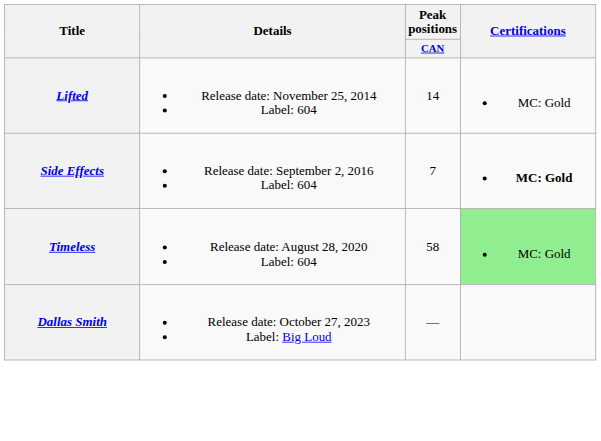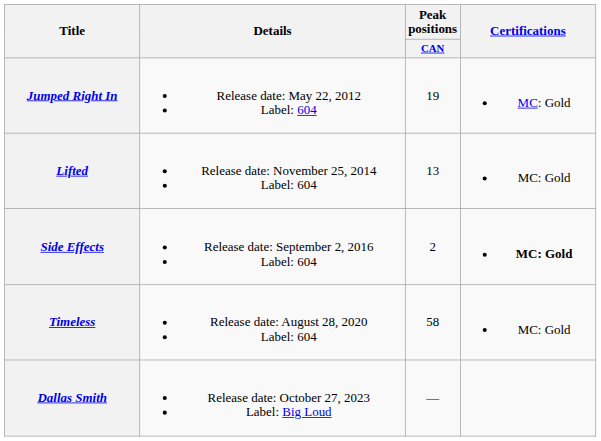+ row: Jumped Right In | Release date: May 22, 2012 Label: 604 | 19 | MC: Gold
Lifted | Peak positions / CAN: 14 -> 13
Side Effects | Peak positions / CAN: 7 -> 2
Timeless | Certifications: lightgreen background -> no background
